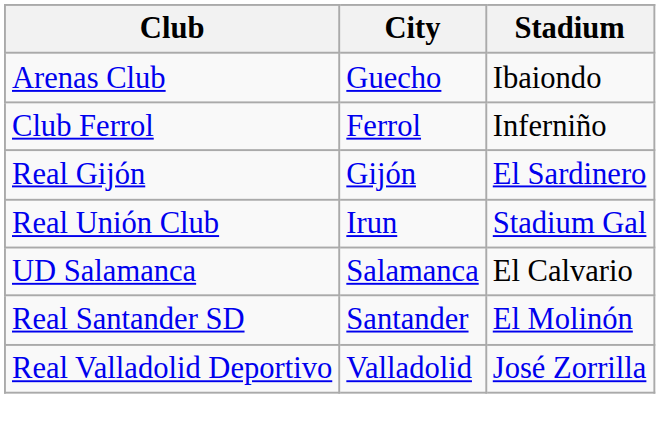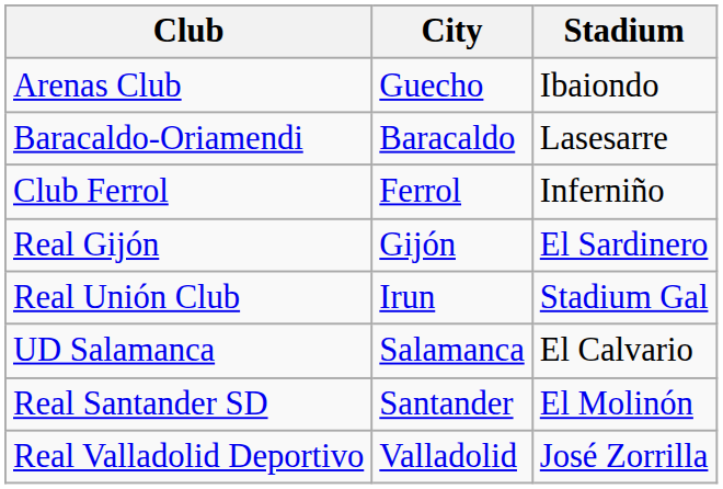+ row: Baracaldo-Oriamendi | Baracaldo | Lasesarre
